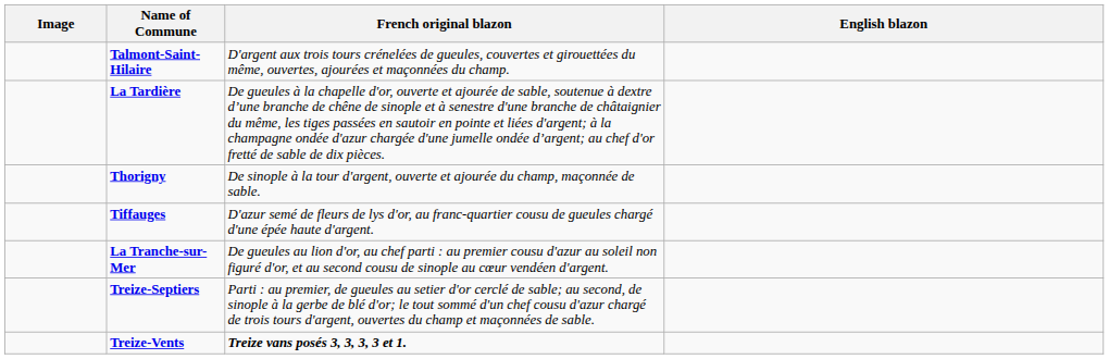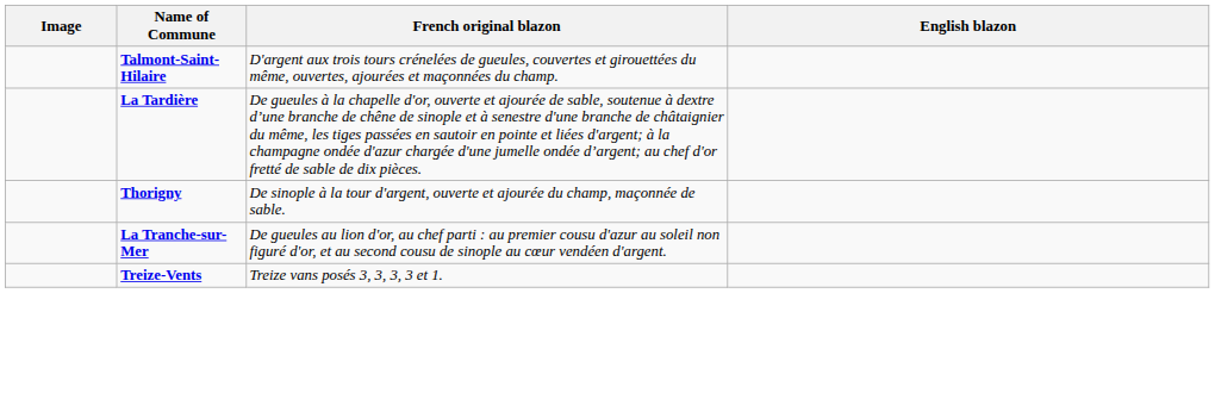- row: Tiffauges | D'azur semé de fleurs de lys d'or, au franc-quartier cousu de gueules chargé d'une épée haute d'argent.
- row: Treize-Septiers | Parti : au premier, de gueules au setier d'or cerclé de sable; au second, de sinople à la gerbe de blé d'or; le tout sommé d'un chef cousu d'azur chargé de trois tours d'argent, ouvertes du champ et maçonnées de sable.
Treize-Vents | French original blazon: bold -> normal
